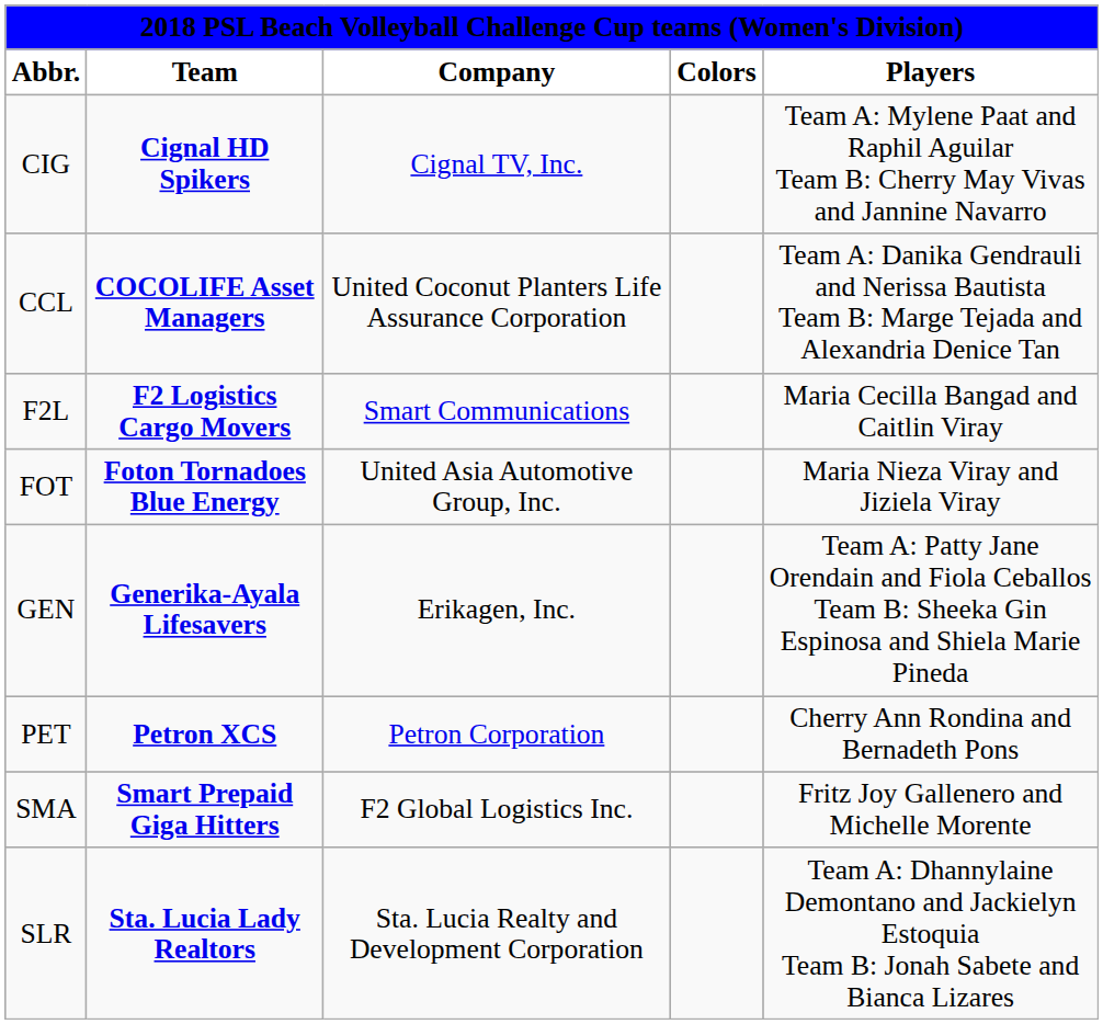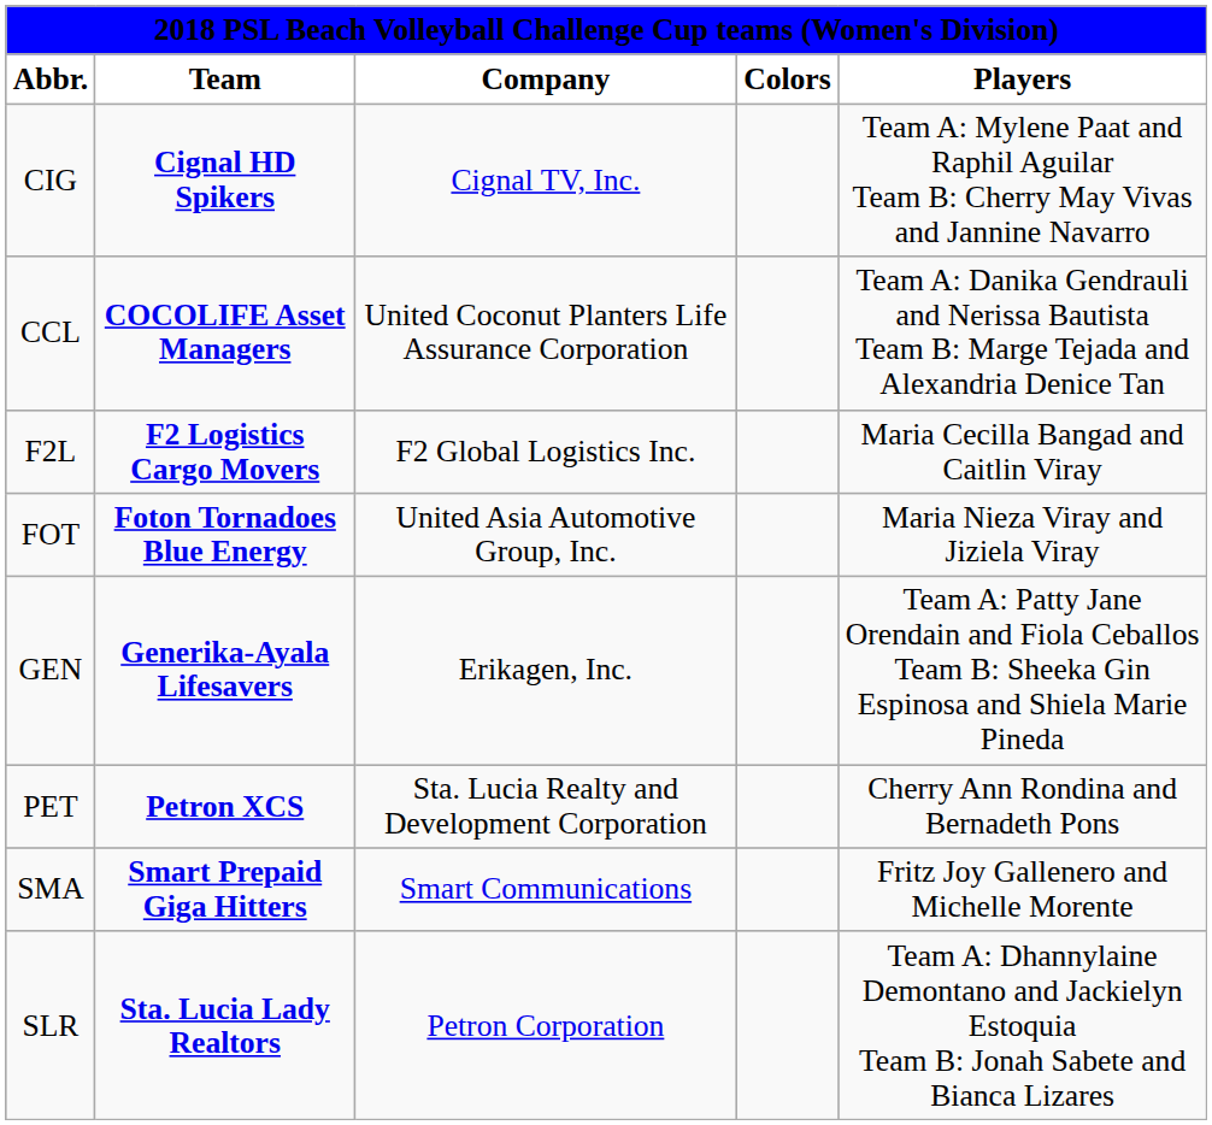F2L | Company: Smart Communications -> F2 Global Logistics Inc.
PET | Company: Petron Corporation -> Sta. Lucia Realty and Development Corporation
SMA | Company: F2 Global Logistics Inc. -> Smart Communications
SLR | Company: Sta. Lucia Realty and Development Corporation -> Petron Corporation
